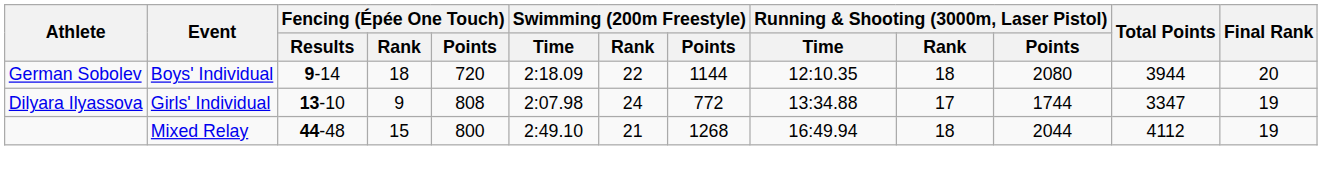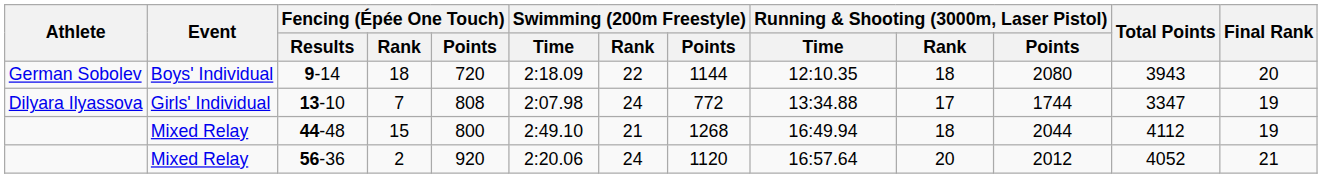9-14 | Total Points: 3944 -> 3943
13-10 | Fencing (Épée One Touch) / Rank: 9 -> 7
+ row: Mixed Relay | 56-36 | 2 | 920 | 2:20.06 | 24 | 1120 | 16:57.64 | 20 | 2012 | 4052 | 21
